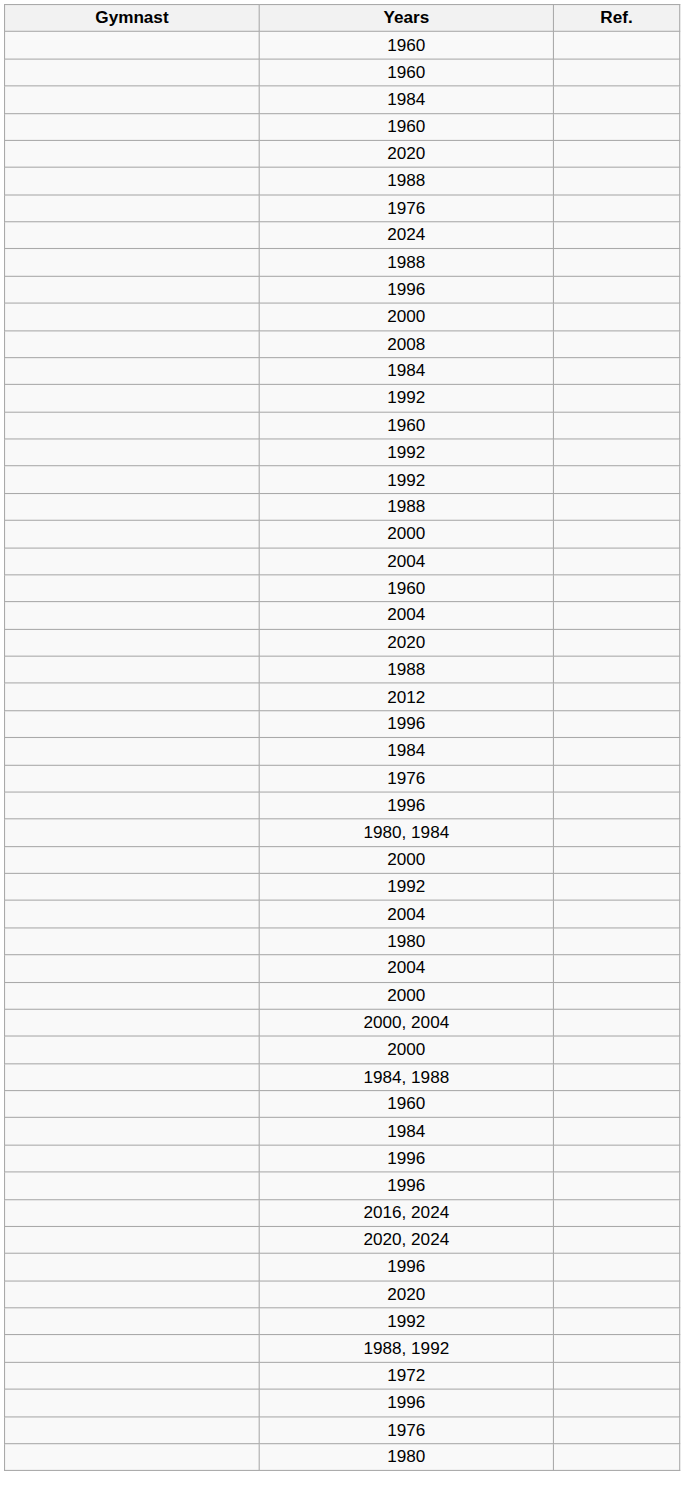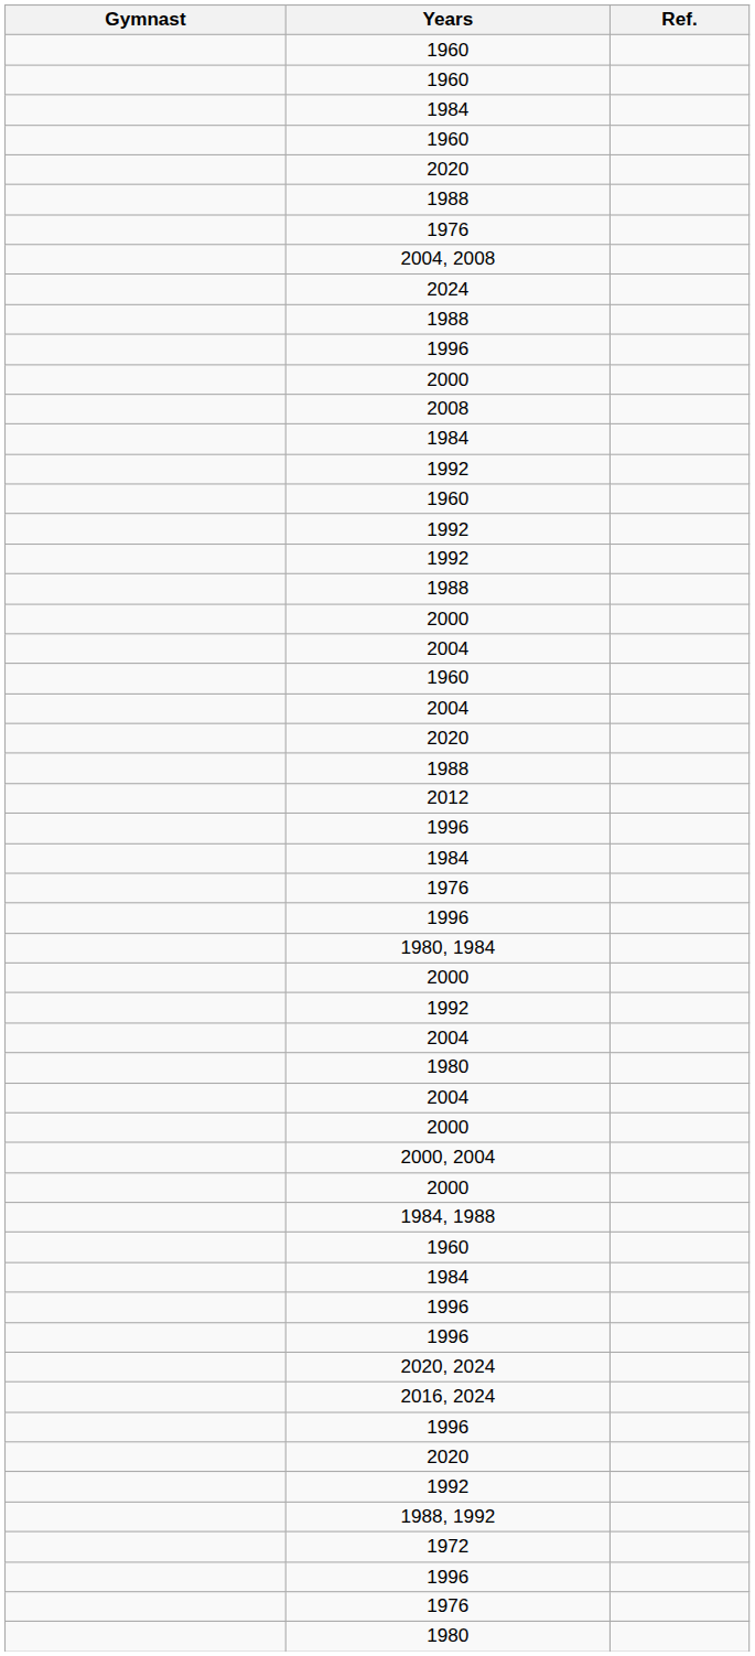+ row: 2004, 2008
rows swapped: 2016, 2024 <-> 2020, 2024
